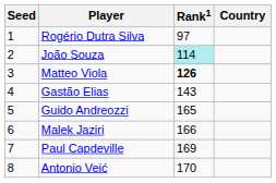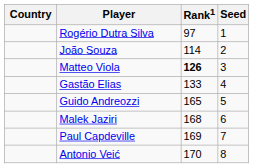columns swapped: Country <-> Seed
João Souza | Rank1: paleturquoise background -> no background
Gastão Elias | Rank1: 143 -> 133
Malek Jaziri | Rank1: 166 -> 168
